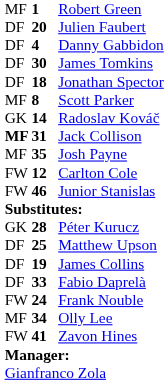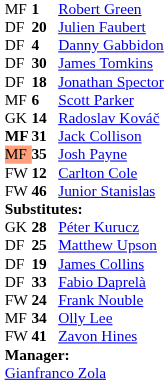Scott Parker | column 2: 8 -> 6
Josh Payne | column 1: no background -> lightsalmon background
